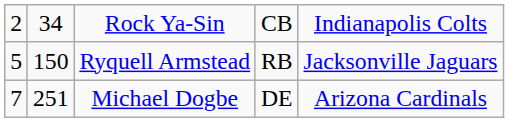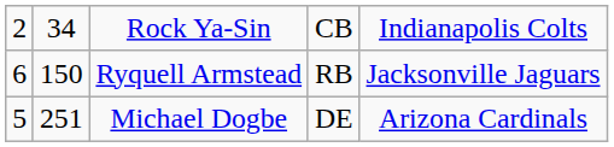Ryquell Armstead | column 1: 5 -> 6
Michael Dogbe | column 1: 7 -> 5
